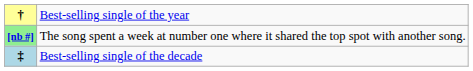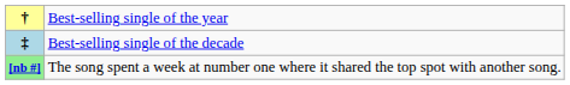rows swapped: ‡ <-> [nb #]
